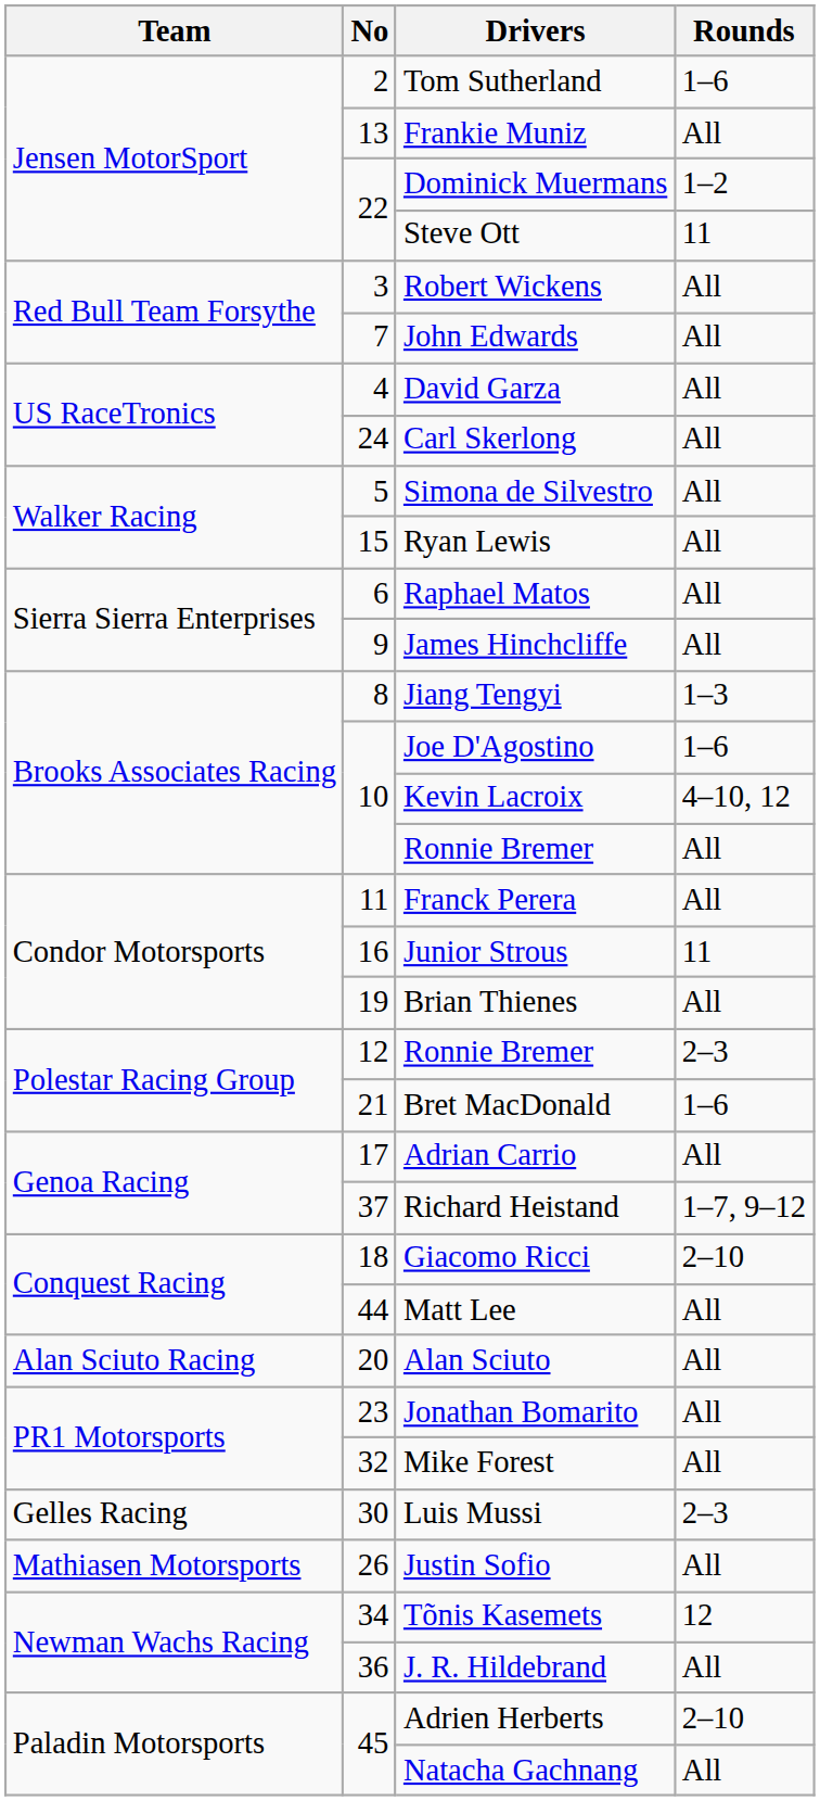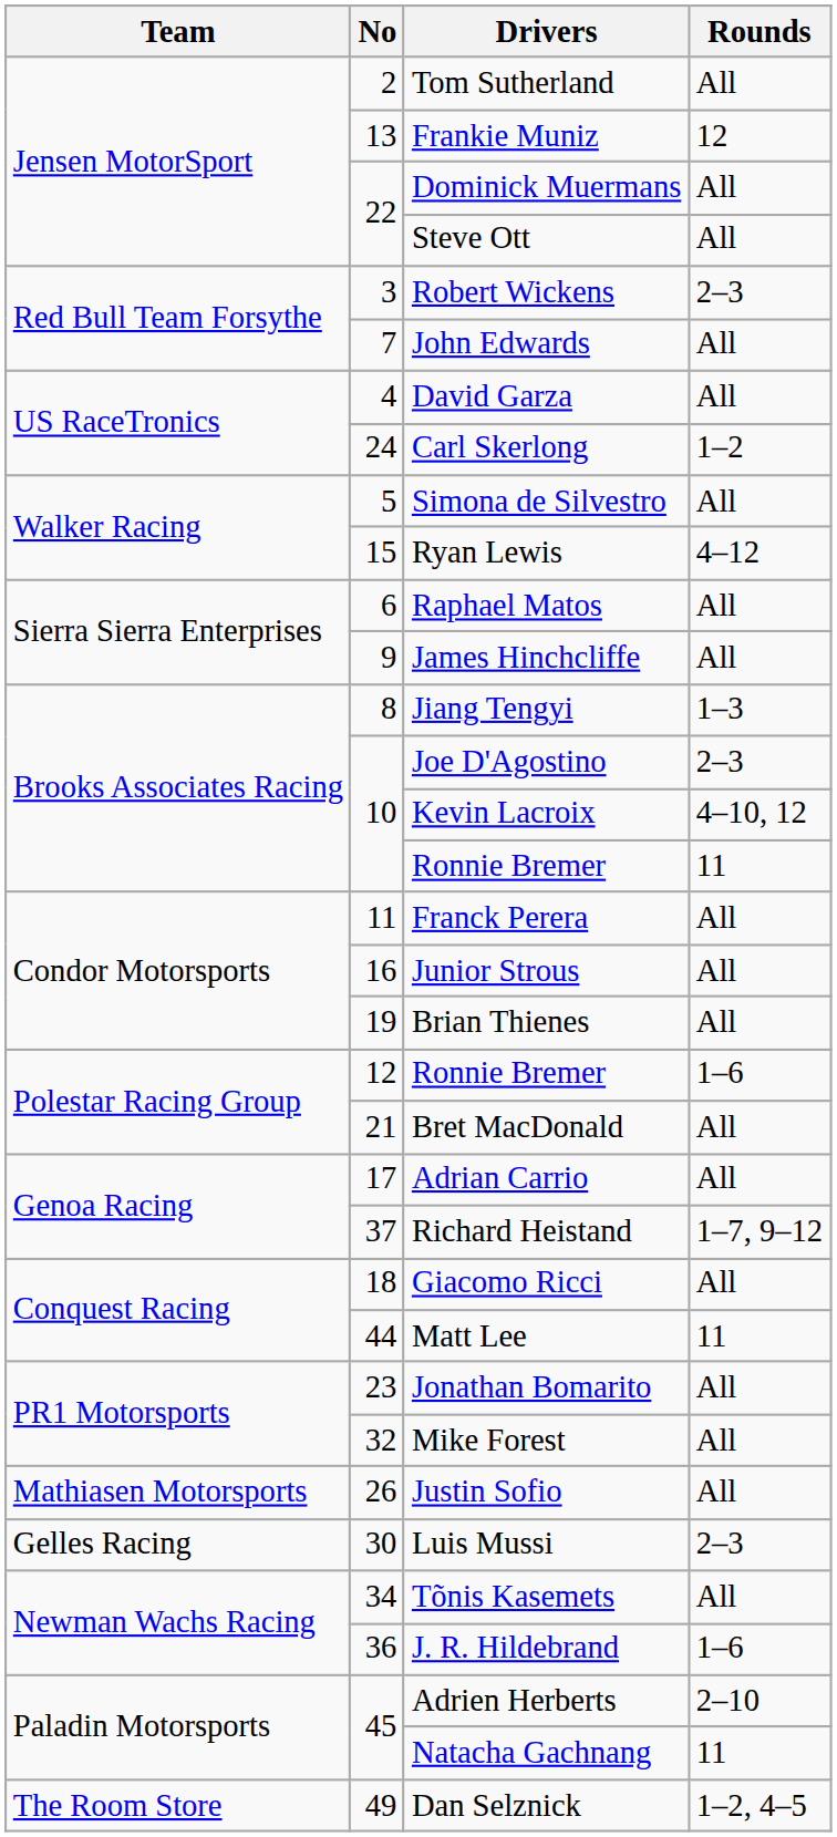Tom Sutherland | Rounds: 1–6 -> All
Frankie Muniz | Rounds: All -> 12
Dominick Muermans | Rounds: 1–2 -> All
Steve Ott | Rounds: 11 -> All
Robert Wickens | Rounds: All -> 2–3
Carl Skerlong | Rounds: All -> 1–2
Ryan Lewis | Rounds: All -> 4–12
Joe D'Agostino | Rounds: 1–6 -> 2–3
10 / Ronnie Bremer | Rounds: All -> 11
Junior Strous | Rounds: 11 -> All
12 / Ronnie Bremer | Rounds: 2–3 -> 1–6
Bret MacDonald | Rounds: 1–6 -> All
Giacomo Ricci | Rounds: 2–10 -> All
Matt Lee | Rounds: All -> 11
- row: Alan Sciuto Racing | 20 | Alan Sciuto | All
rows swapped: Justin Sofio <-> Luis Mussi
Tõnis Kasemets | Rounds: 12 -> All
J. R. Hildebrand | Rounds: All -> 1–6
Natacha Gachnang | Rounds: All -> 11
+ row: The Room Store | 49 | Dan Selznick | 1–2, 4–5
